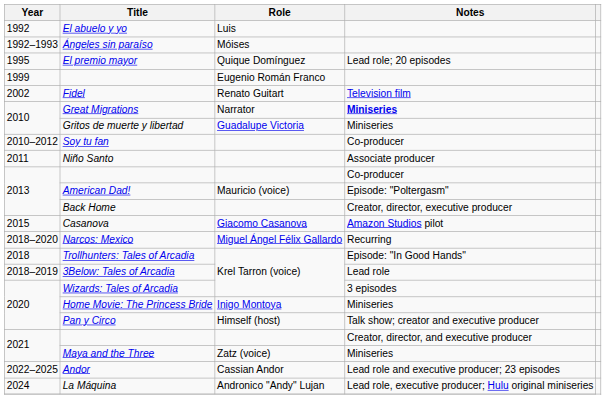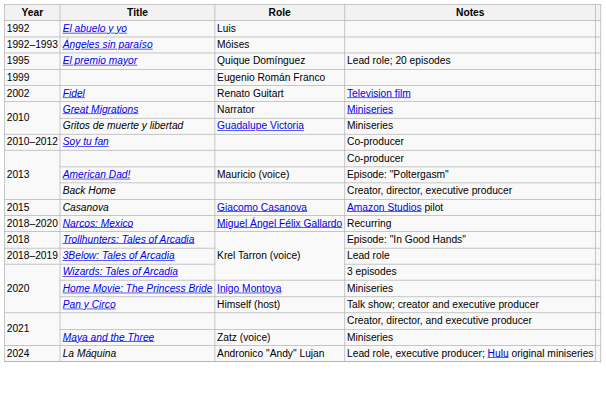Great Migrations | Notes: bold -> normal
- row: 2011 | Niño Santo | Associate producer
- row: 2022–2025 | Andor | Cassian Andor | Lead role and executive producer; 23 episodes
